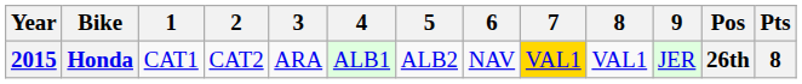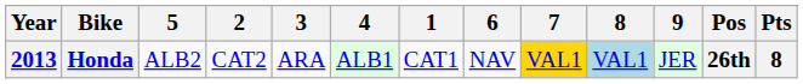columns swapped: 1 <-> 5
Honda | Year: 2015 -> 2013
Honda | 8: no background -> lightblue background
